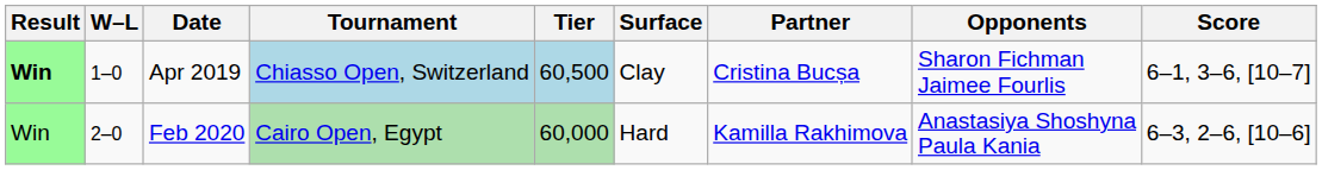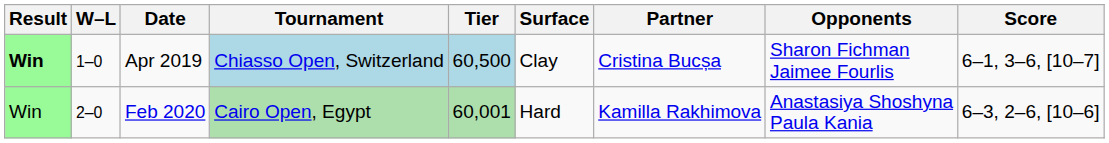Feb 2020 | Tier: 60,000 -> 60,001
